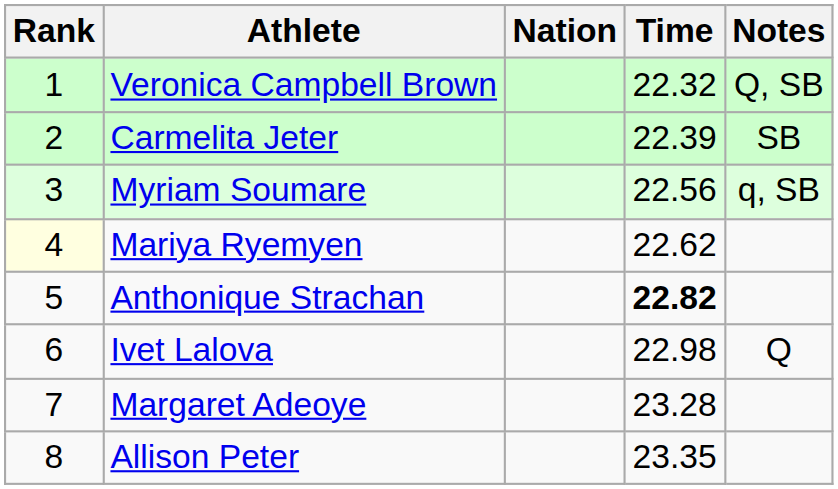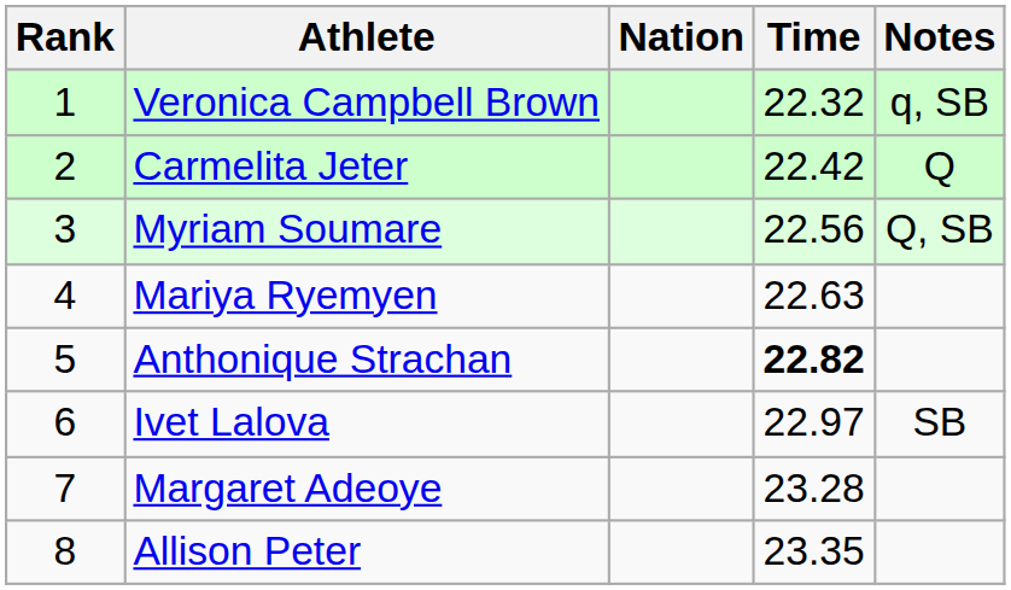Veronica Campbell Brown | Notes: Q, SB -> q, SB
Carmelita Jeter | Time: 22.39 -> 22.42
Carmelita Jeter | Notes: SB -> Q
Myriam Soumare | Notes: q, SB -> Q, SB
Mariya Ryemyen | Rank: lightyellow background -> no background
Mariya Ryemyen | Time: 22.62 -> 22.63
Ivet Lalova | Time: 22.98 -> 22.97
Ivet Lalova | Notes: Q -> SB
